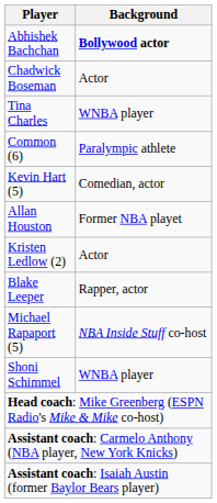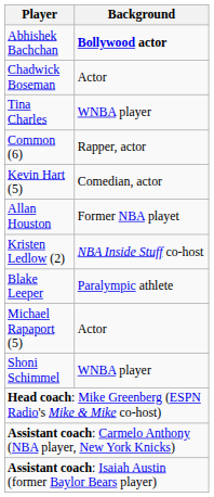Common (6) | Background: Paralympic athlete -> Rapper, actor
Kristen Ledlow (2) | Background: Actor -> NBA Inside Stuff co-host
Blake Leeper | Background: Rapper, actor -> Paralympic athlete
Michael Rapaport (5) | Background: NBA Inside Stuff co-host -> Actor
